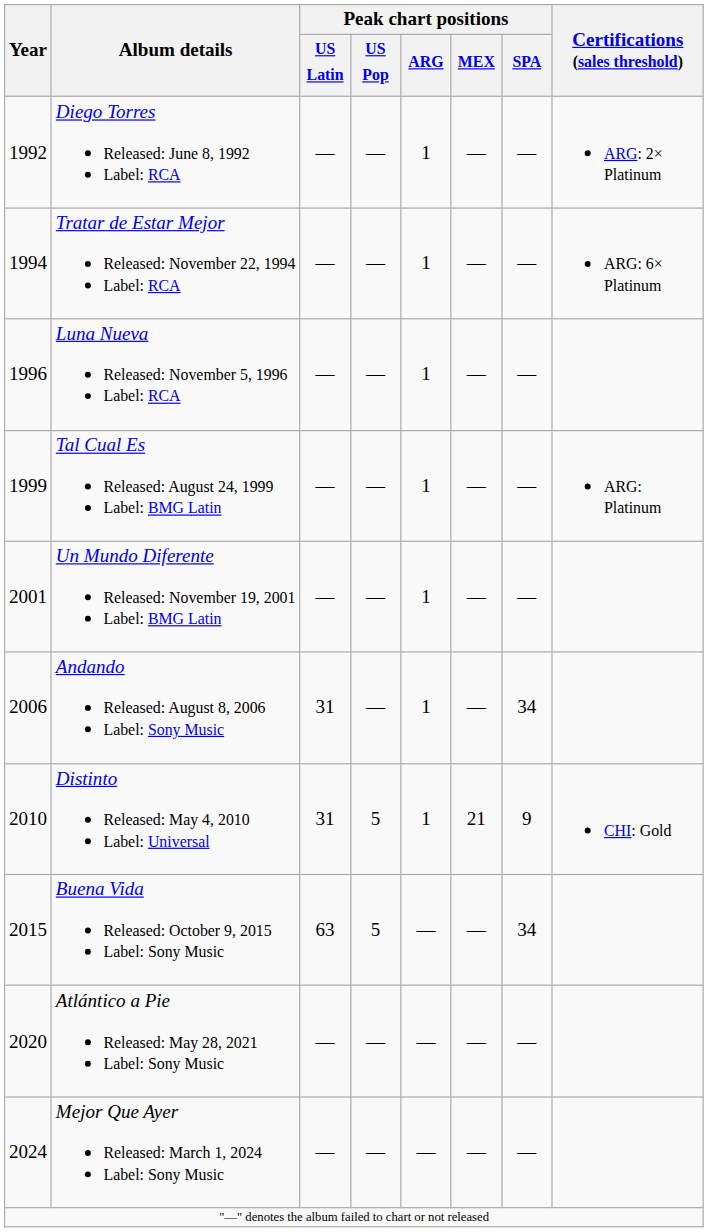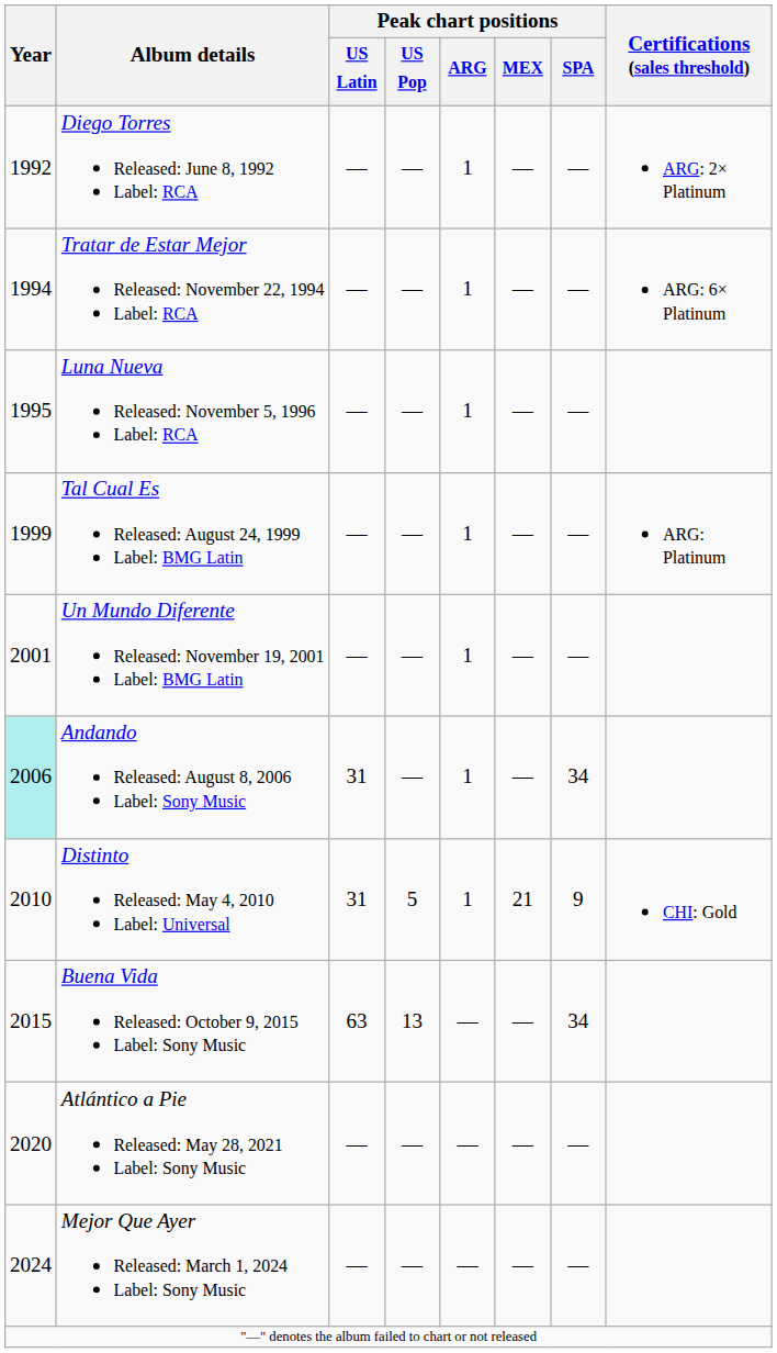Luna Nueva Released: November 5, 1996 Label: RCA | Year: 1996 -> 1995
Andando Released: August 8, 2006 Label: Sony Music | Year: no background -> paleturquoise background
Buena Vida Released: October 9, 2015 Label: Sony Music | Peak chart positions / US Pop: 5 -> 13
